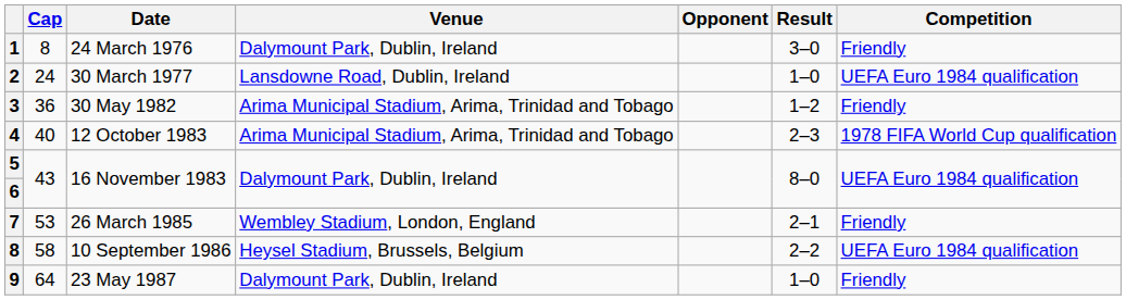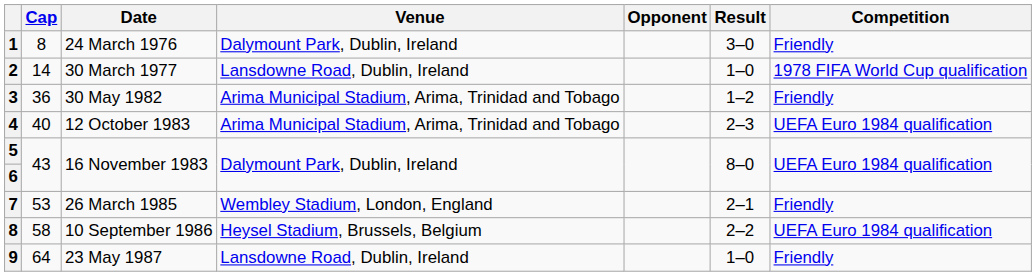30 March 1977 | Cap: 24 -> 14
30 March 1977 | Competition: UEFA Euro 1984 qualification -> 1978 FIFA World Cup qualification
12 October 1983 | Competition: 1978 FIFA World Cup qualification -> UEFA Euro 1984 qualification
23 May 1987 | Venue: Dalymount Park, Dublin, Ireland -> Lansdowne Road, Dublin, Ireland
